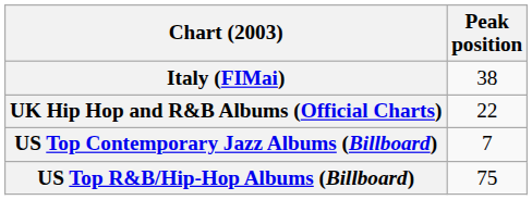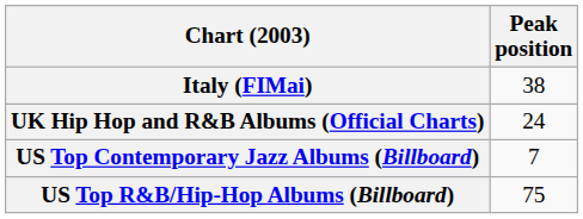UK Hip Hop and R&B Albums (Official Charts) | Peak position: 22 -> 24
